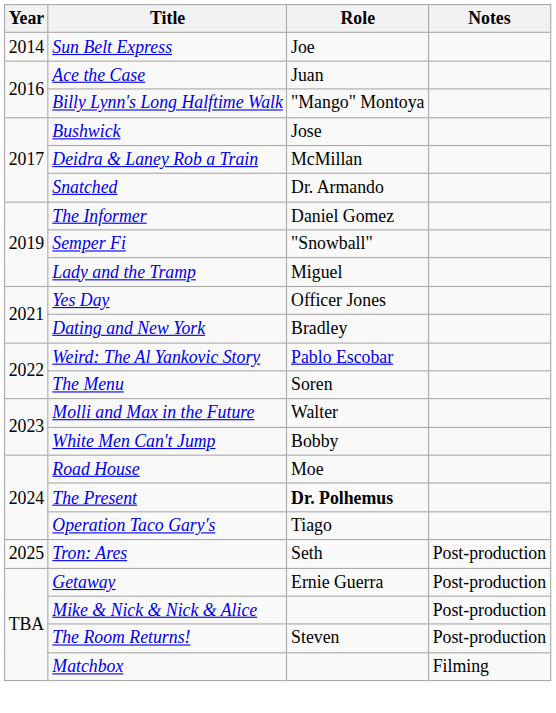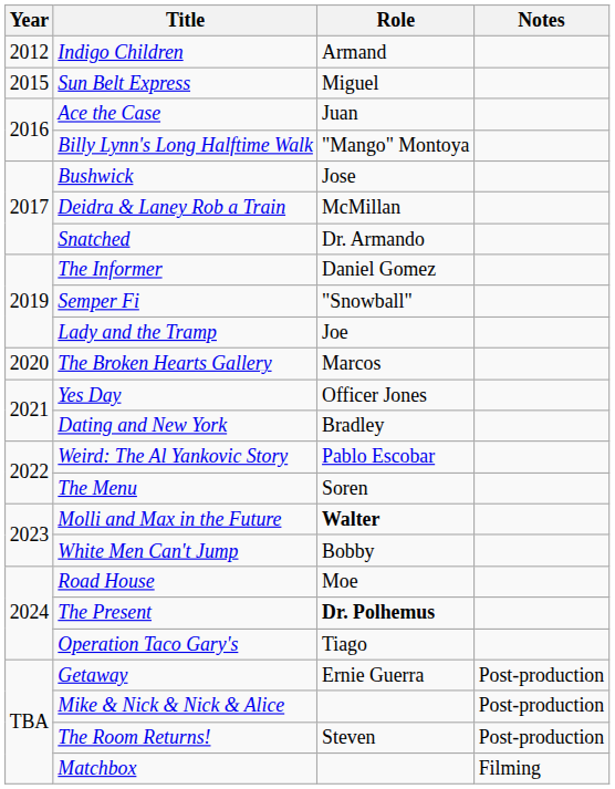+ row: 2012 | Indigo Children | Armand
Sun Belt Express | Year: 2014 -> 2015
Sun Belt Express | Role: Joe -> Miguel
Lady and the Tramp | Role: Miguel -> Joe
+ row: 2020 | The Broken Hearts Gallery | Marcos
Molli and Max in the Future | Role: normal -> bold
- row: 2025 | Tron: Ares | Seth | Post-production
